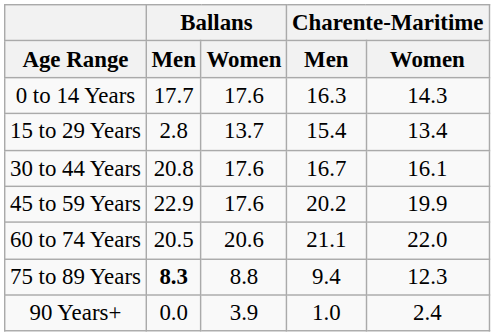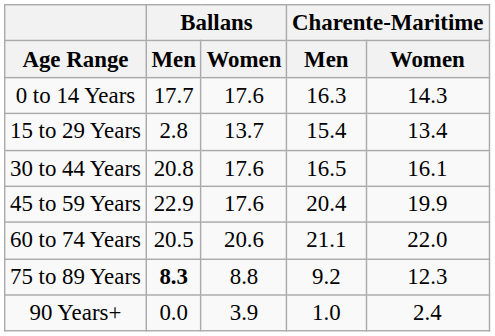30 to 44 Years | Charente-Maritime / Men: 16.7 -> 16.5
45 to 59 Years | Charente-Maritime / Men: 20.2 -> 20.4
75 to 89 Years | Charente-Maritime / Men: 9.4 -> 9.2
